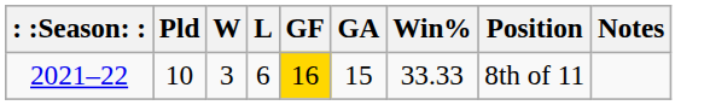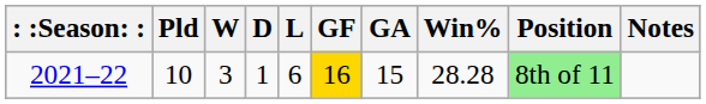+ column: D | 1
2021–22 | Win%: 33.33 -> 28.28
2021–22 | Position: no background -> lightgreen background
